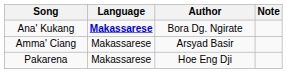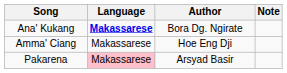Amma' Ciang | Author: Arsyad Basir -> Hoe Eng Dji
Pakarena | Language: no background -> pink background
Pakarena | Author: Hoe Eng Dji -> Arsyad Basir
